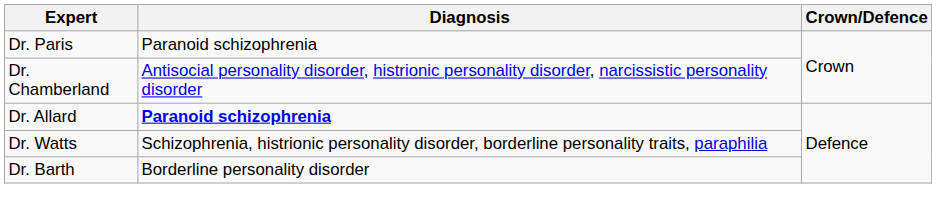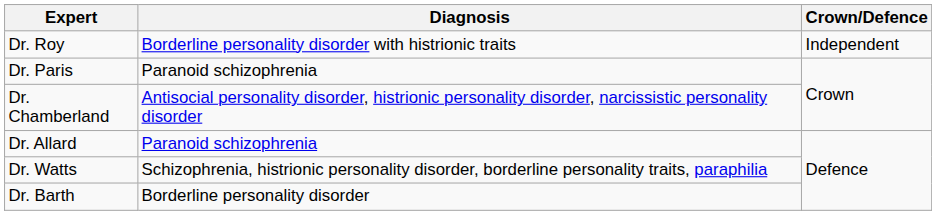+ row: Dr. Roy | Borderline personality disorder with histrionic traits | Independent
Dr. Allard | Diagnosis: bold -> normal
